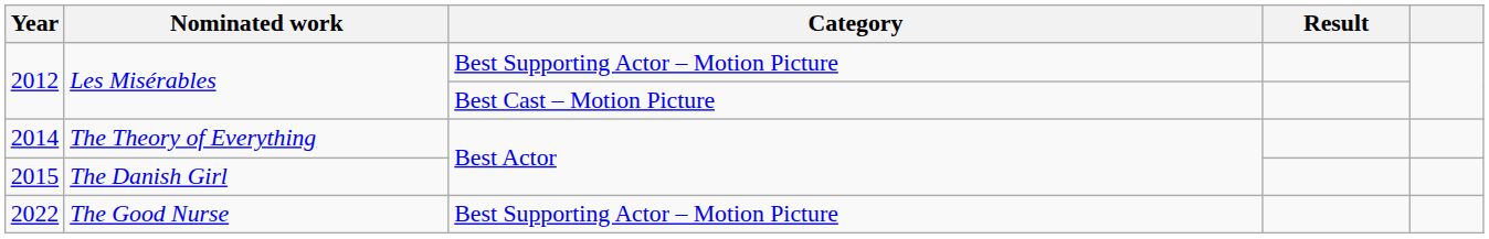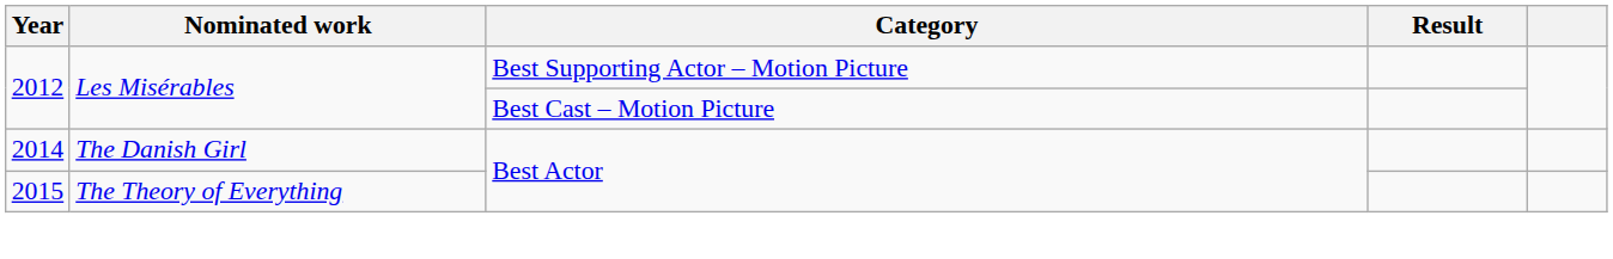2014 | Nominated work: The Theory of Everything -> The Danish Girl
2015 | Nominated work: The Danish Girl -> The Theory of Everything
- row: 2022 | The Good Nurse | Best Supporting Actor – Motion Picture
